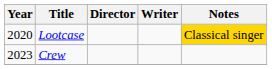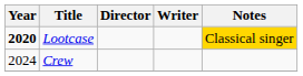Lootcase | Year: normal -> bold
Crew | Year: 2023 -> 2024
